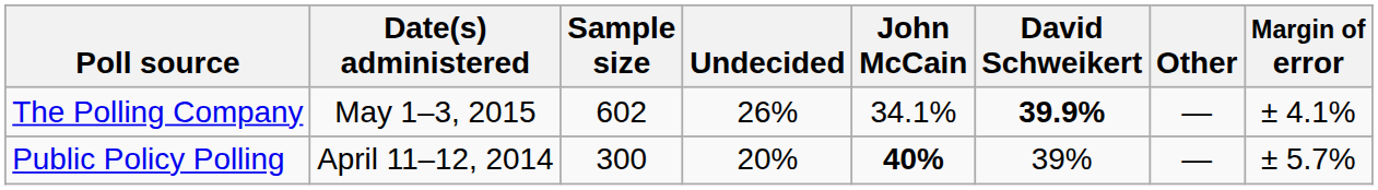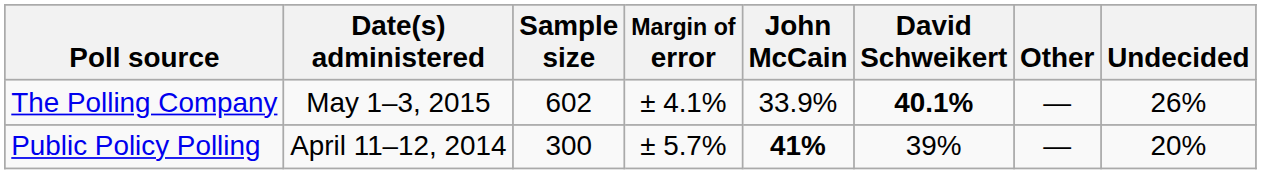columns swapped: Margin of error <-> Undecided
The Polling Company | John McCain: 34.1% -> 33.9%
The Polling Company | David Schweikert: 39.9% -> 40.1%
Public Policy Polling | John McCain: 40% -> 41%
